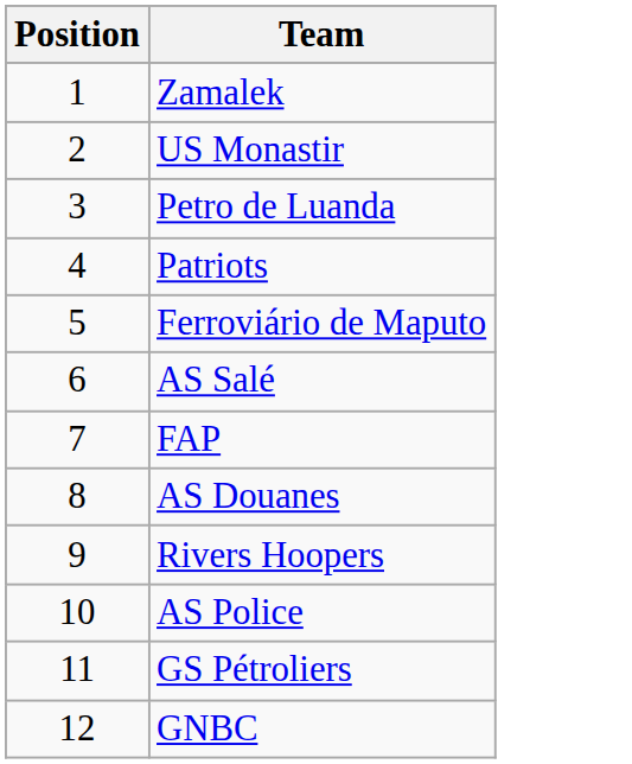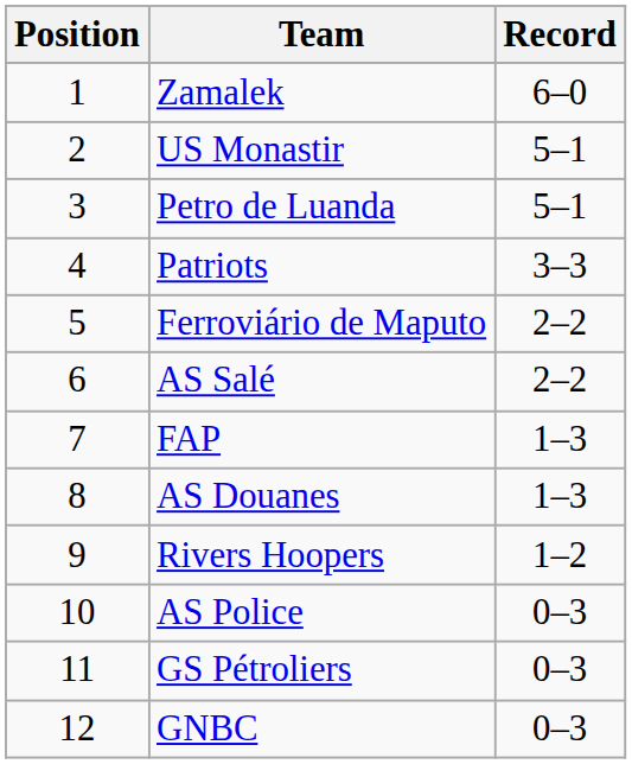+ column: Record | 6–0 | 5–1 | 5–1 | 3–3 | 2–2 | 2–2 | 1–3 | 1–3 | 1–2 | 0–3 | 0–3 | 0–3
